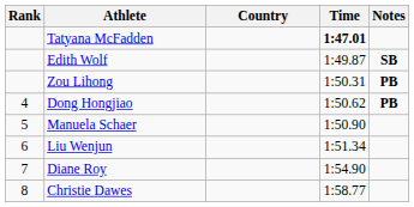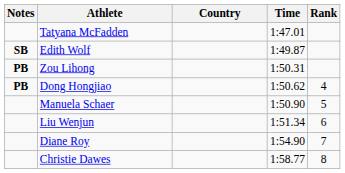columns swapped: Rank <-> Notes
Tatyana McFadden | Time: bold -> normal
